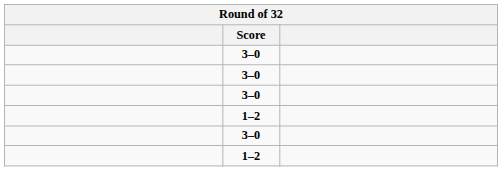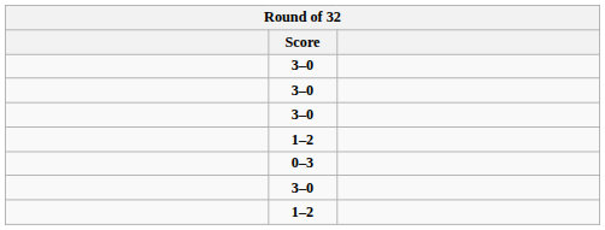+ row: 0–3
